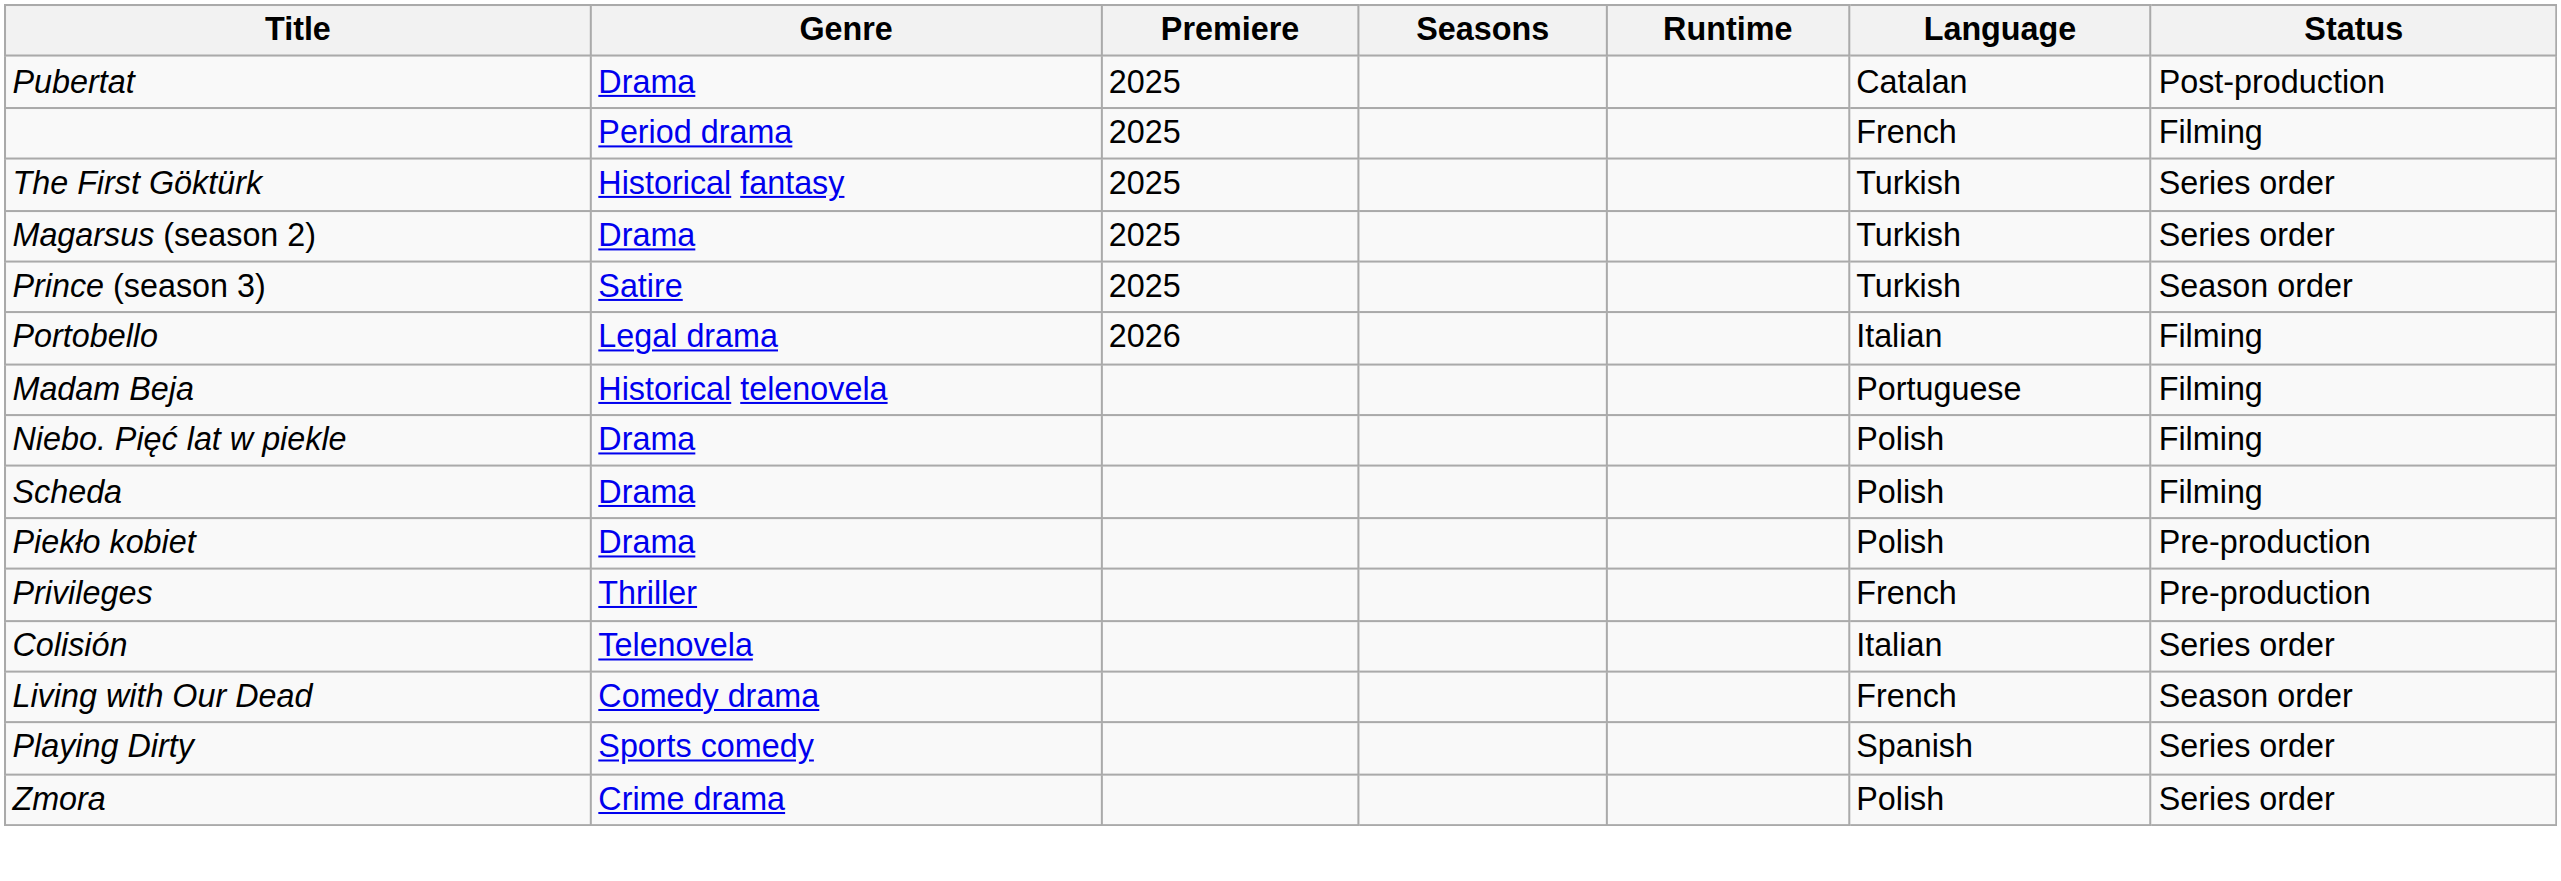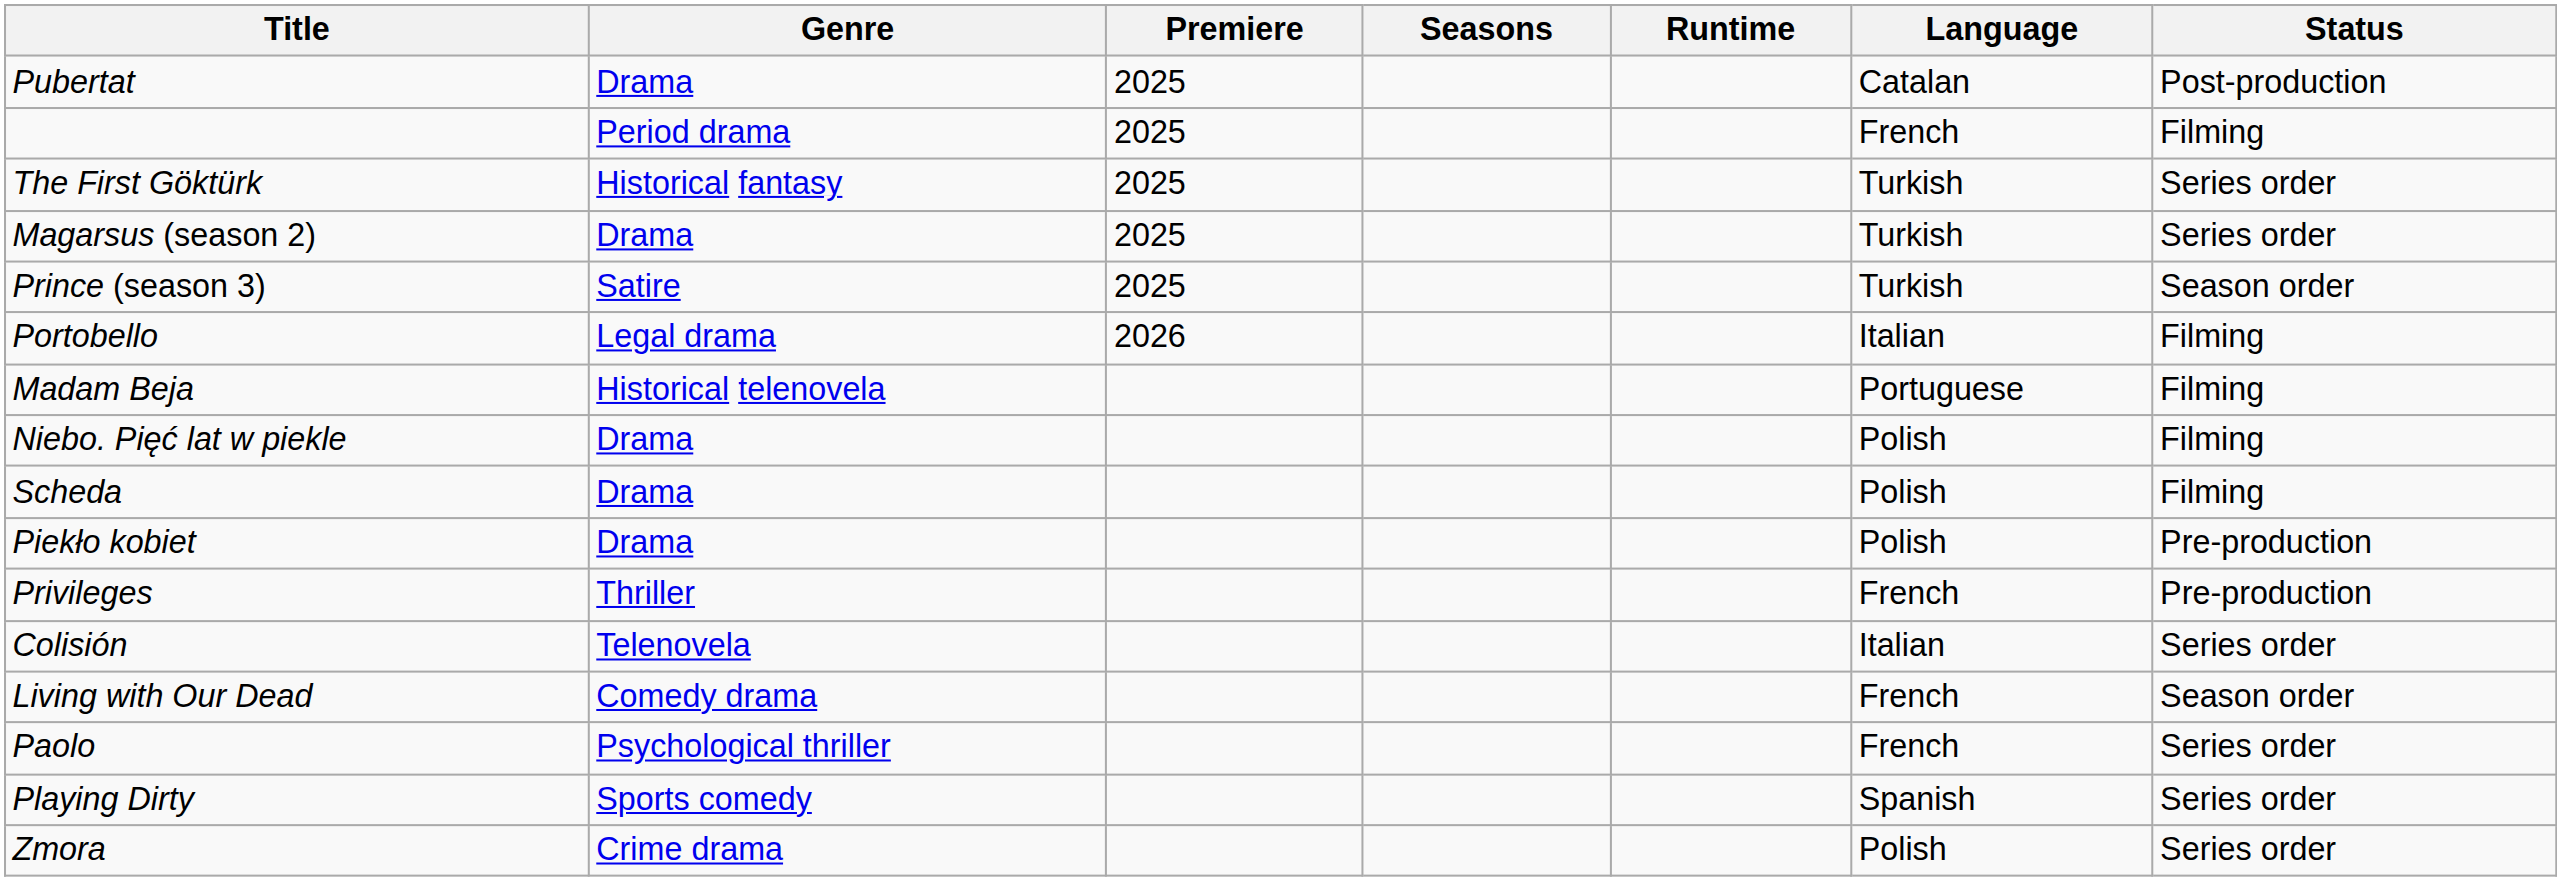+ row: Paolo | Psychological thriller | French | Series order
